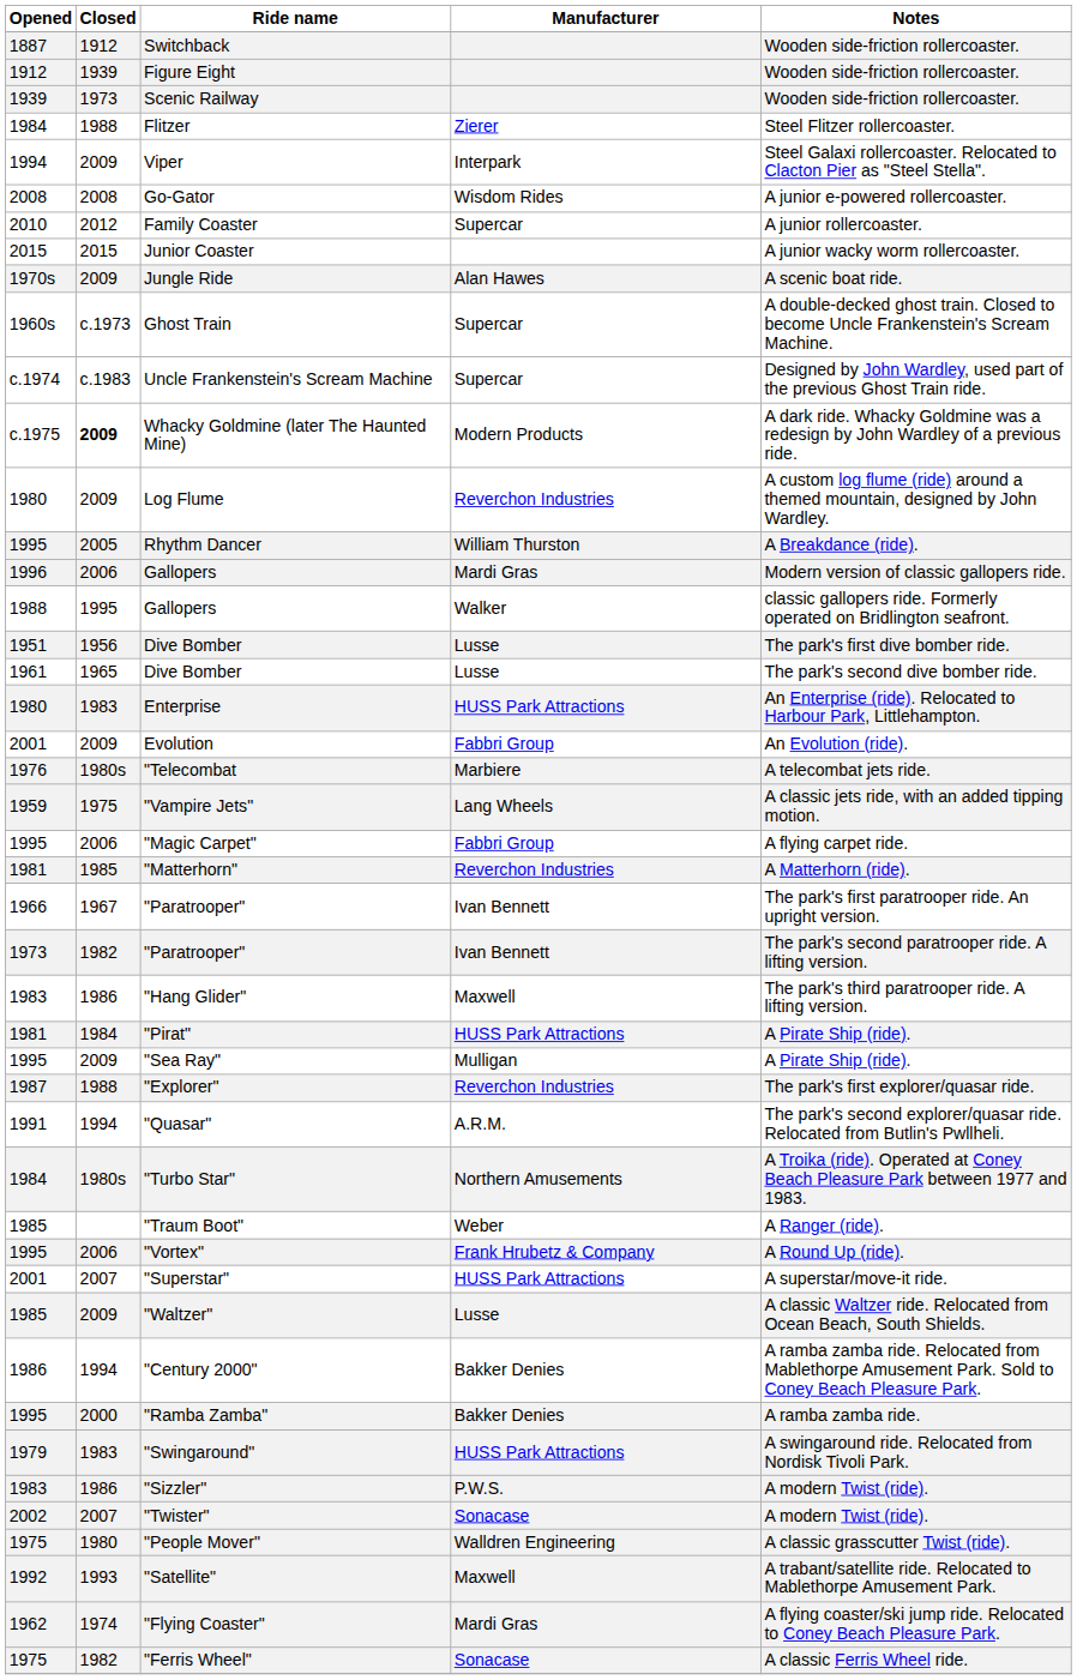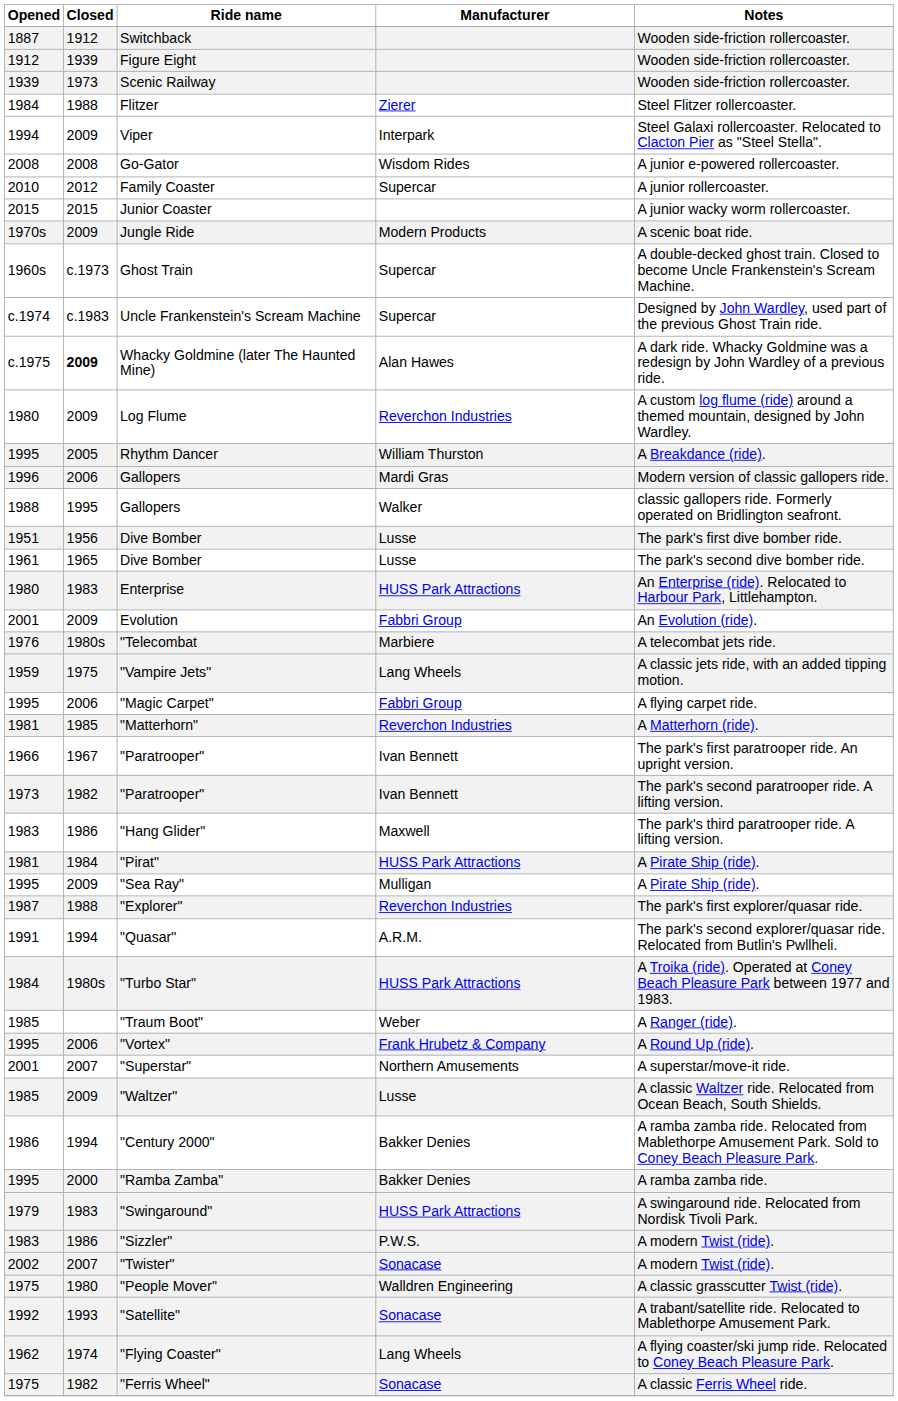Jungle Ride | Manufacturer: Alan Hawes -> Modern Products
Whacky Goldmine (later The Haunted Mine) | Manufacturer: Modern Products -> Alan Hawes
"Turbo Star" | Manufacturer: Northern Amusements -> HUSS Park Attractions
"Superstar" | Manufacturer: HUSS Park Attractions -> Northern Amusements
"Satellite" | Manufacturer: Maxwell -> Sonacase
"Flying Coaster" | Manufacturer: Mardi Gras -> Lang Wheels
